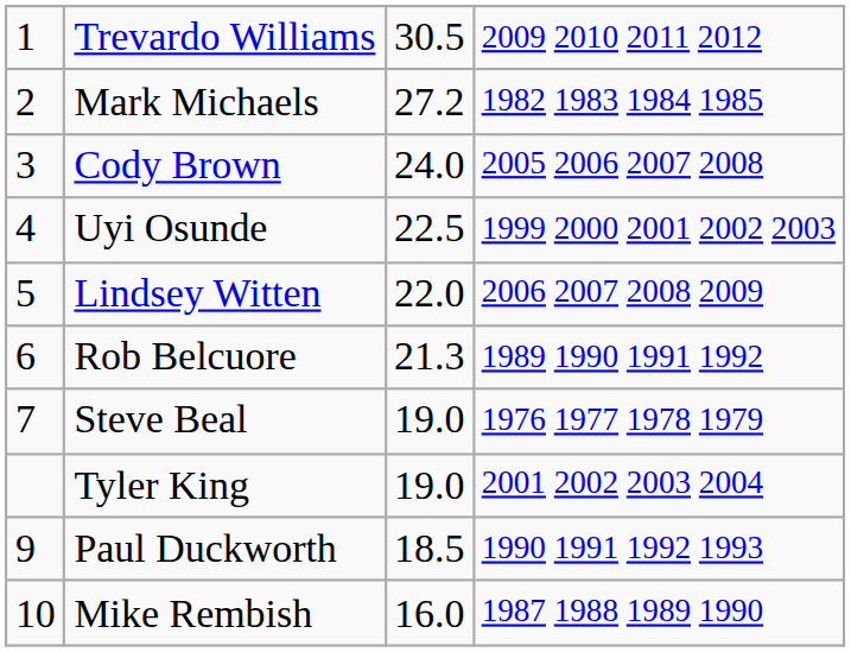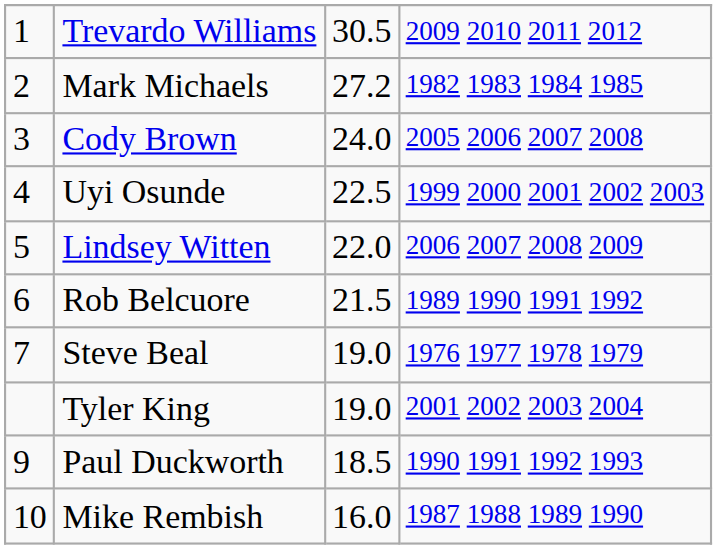Rob Belcuore | column 3: 21.3 -> 21.5
